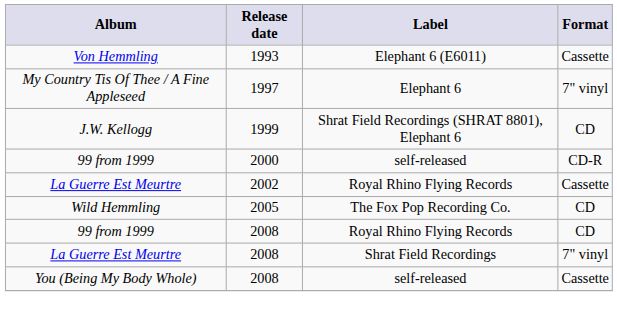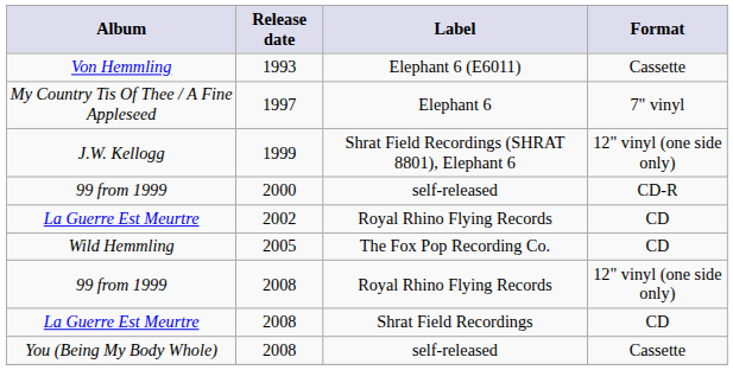J.W. Kellogg | Format: CD -> 12" vinyl (one side only)
La Guerre Est Meurtre / 2002 | Format: Cassette -> CD
99 from 1999 / 2008 | Format: CD -> 12" vinyl (one side only)
La Guerre Est Meurtre / 2008 | Format: 7" vinyl -> CD
